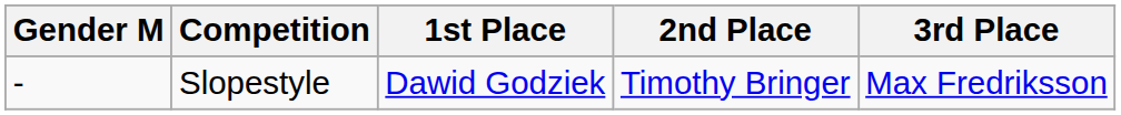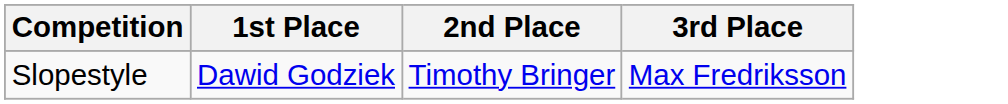- column: Gender M | -
